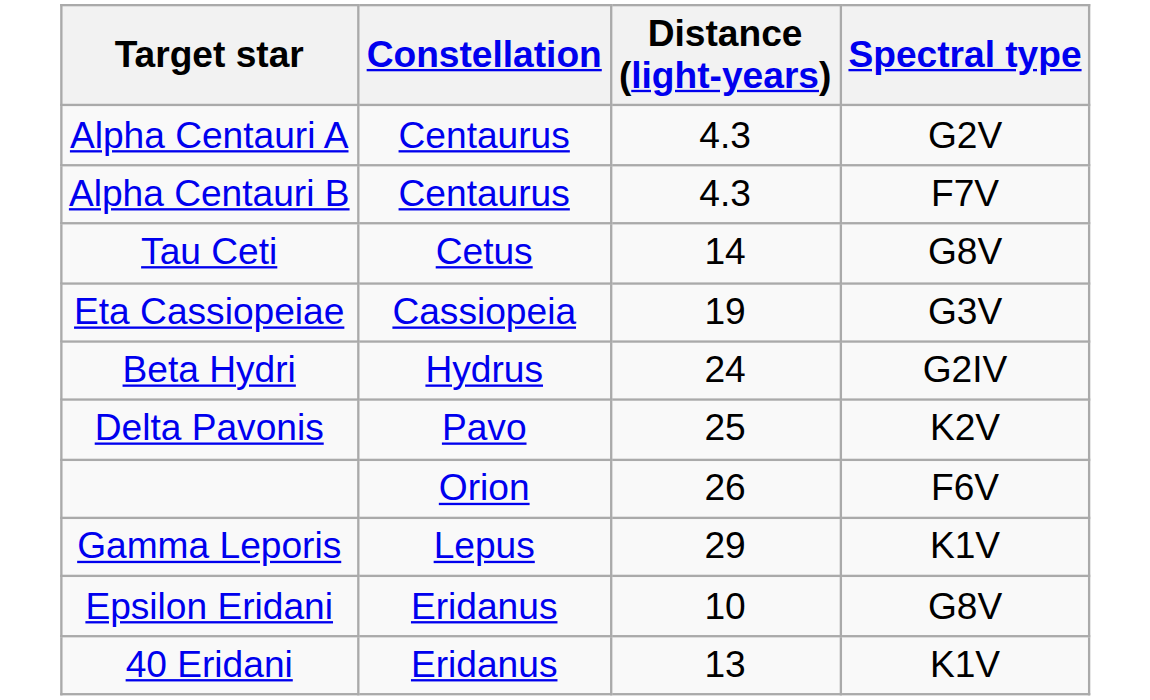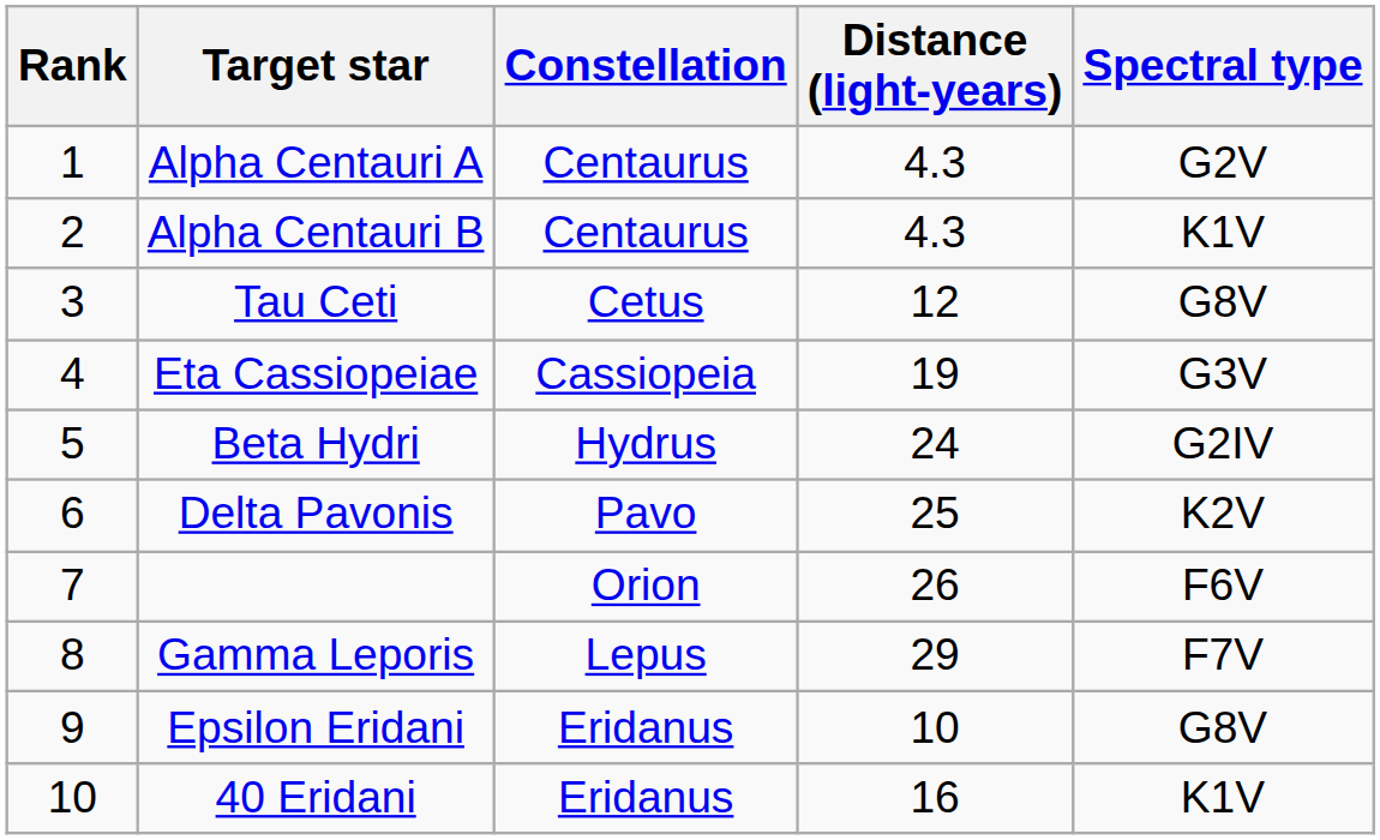+ column: Rank | 1 | 2 | 3 | 4 | 5 | 6 | 7 | 8 | 9 | 10
Alpha Centauri B | Spectral type: F7V -> K1V
Tau Ceti | Distance (light-years): 14 -> 12
Gamma Leporis | Spectral type: K1V -> F7V
40 Eridani | Distance (light-years): 13 -> 16
